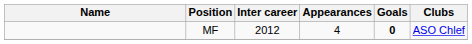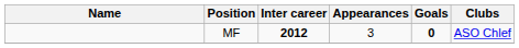MF | Inter career: normal -> bold
MF | Appearances: 4 -> 3
